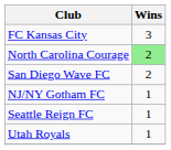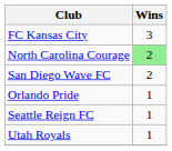- row: NJ/NY Gotham FC | 1
+ row: Orlando Pride | 1
